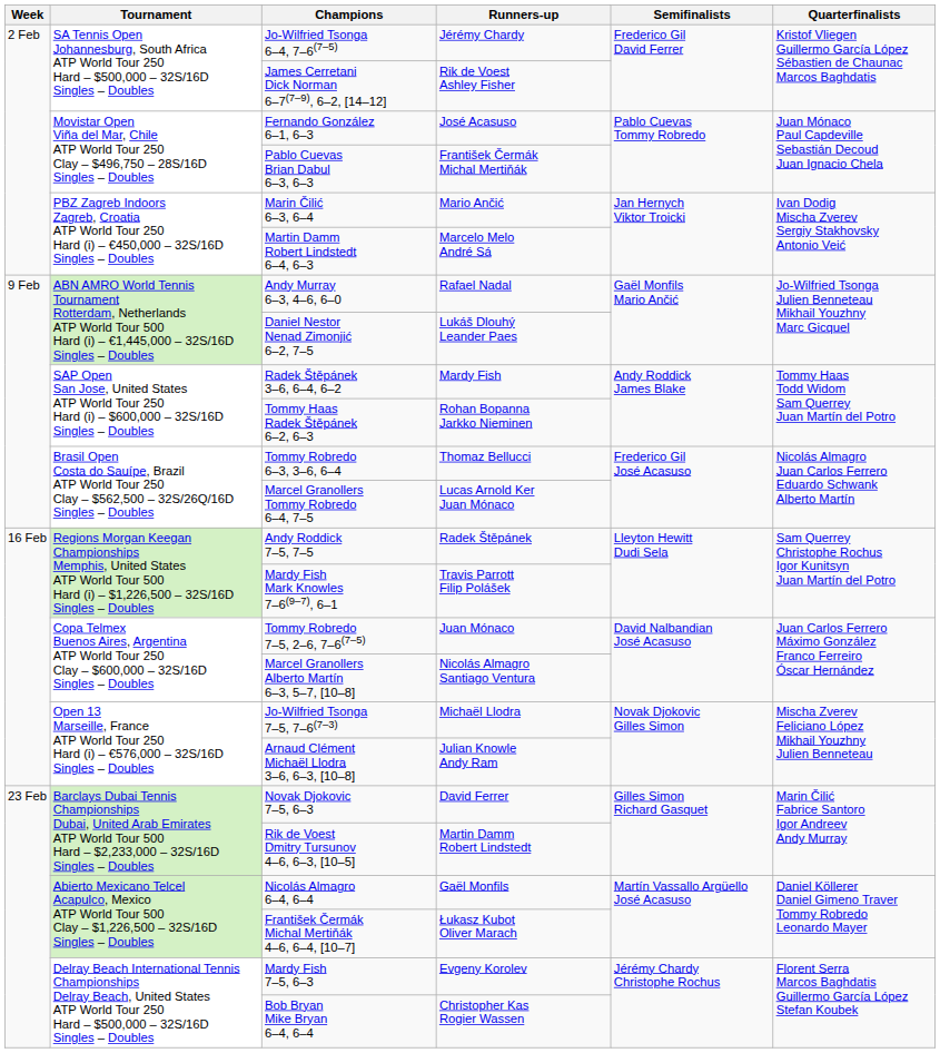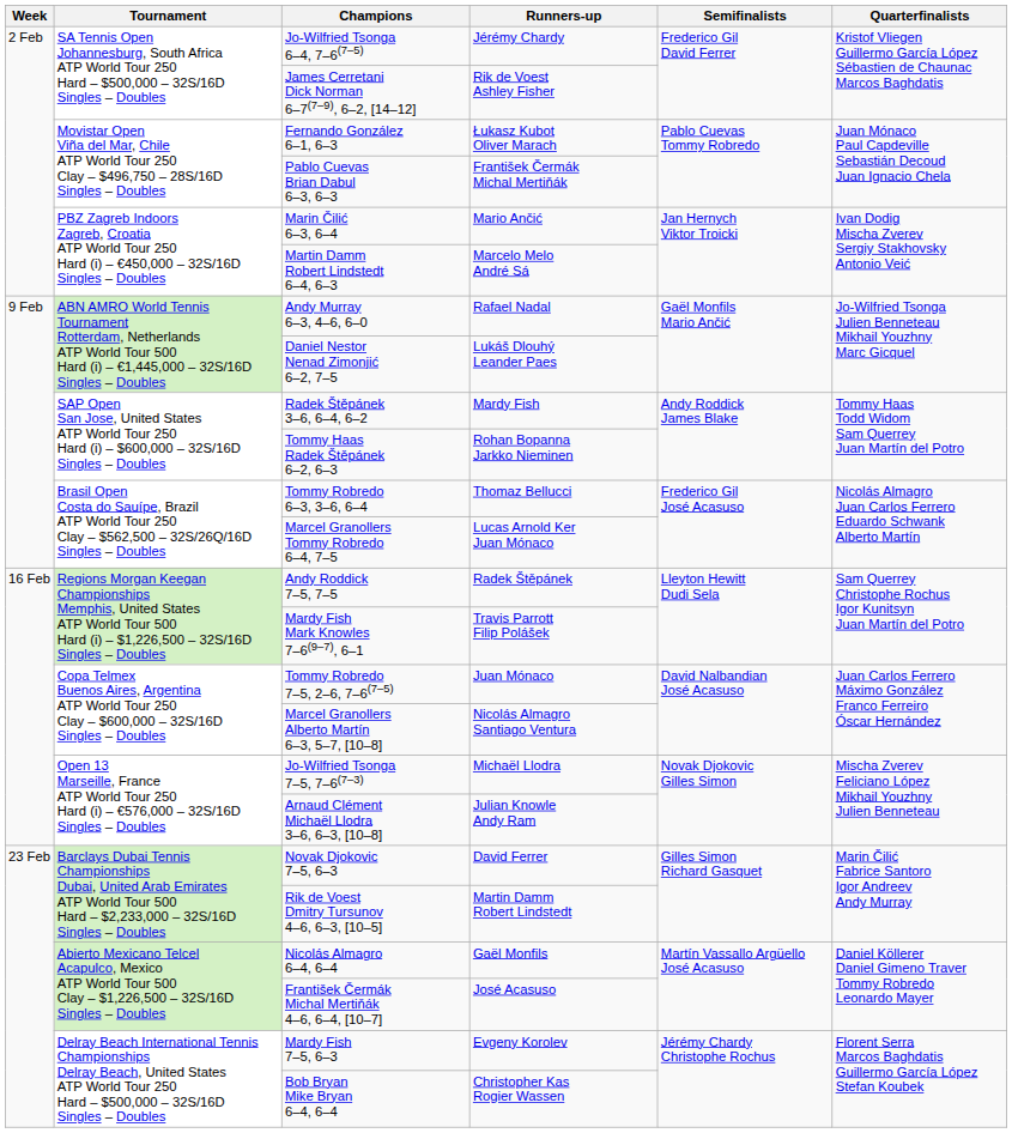Fernando González 6–1, 6–3 | Runners-up: José Acasuso -> Łukasz Kubot Oliver Marach
František Čermák Michal Mertiňák 4–6, 6–4, [10–7] | Runners-up: Łukasz Kubot Oliver Marach -> José Acasuso
